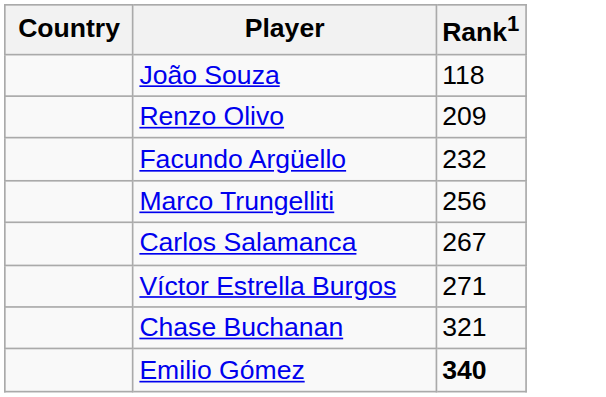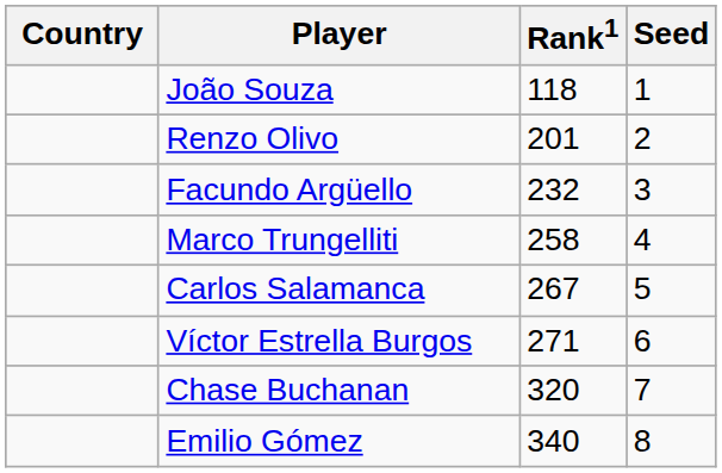+ column: Seed | 1 | 2 | 3 | 4 | 5 | 6 | 7 | 8
Renzo Olivo | Rank1: 209 -> 201
Marco Trungelliti | Rank1: 256 -> 258
Chase Buchanan | Rank1: 321 -> 320
Emilio Gómez | Rank1: bold -> normal
